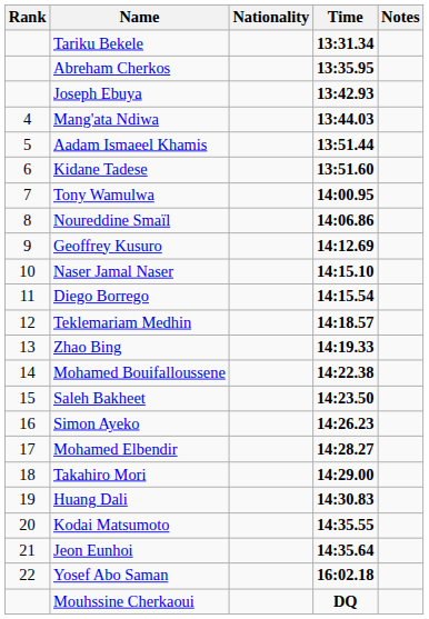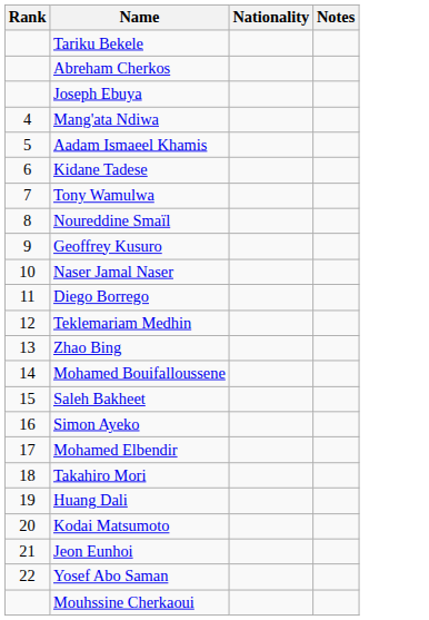- column: Time | 13:31.34 | 13:35.95 | 13:42.93 | 13:44.03 | 13:51.44 | 13:51.60 | 14:00.95 | 14:06.86 | 14:12.69 | 14:15.10 | 14:15.54 | 14:18.57 | 14:19.33 | 14:22.38 | 14:23.50 | 14:26.23 | 14:28.27 | 14:29.00 | 14:30.83 | 14:35.55 | 14:35.64 | 16:02.18 | DQ
